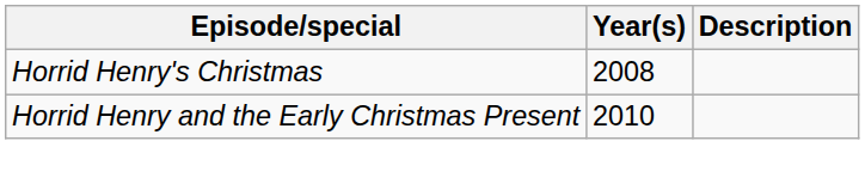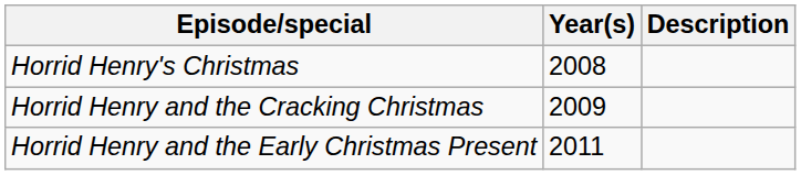+ row: Horrid Henry and the Cracking Christmas | 2009
Horrid Henry and the Early Christmas Present | Year(s): 2010 -> 2011
